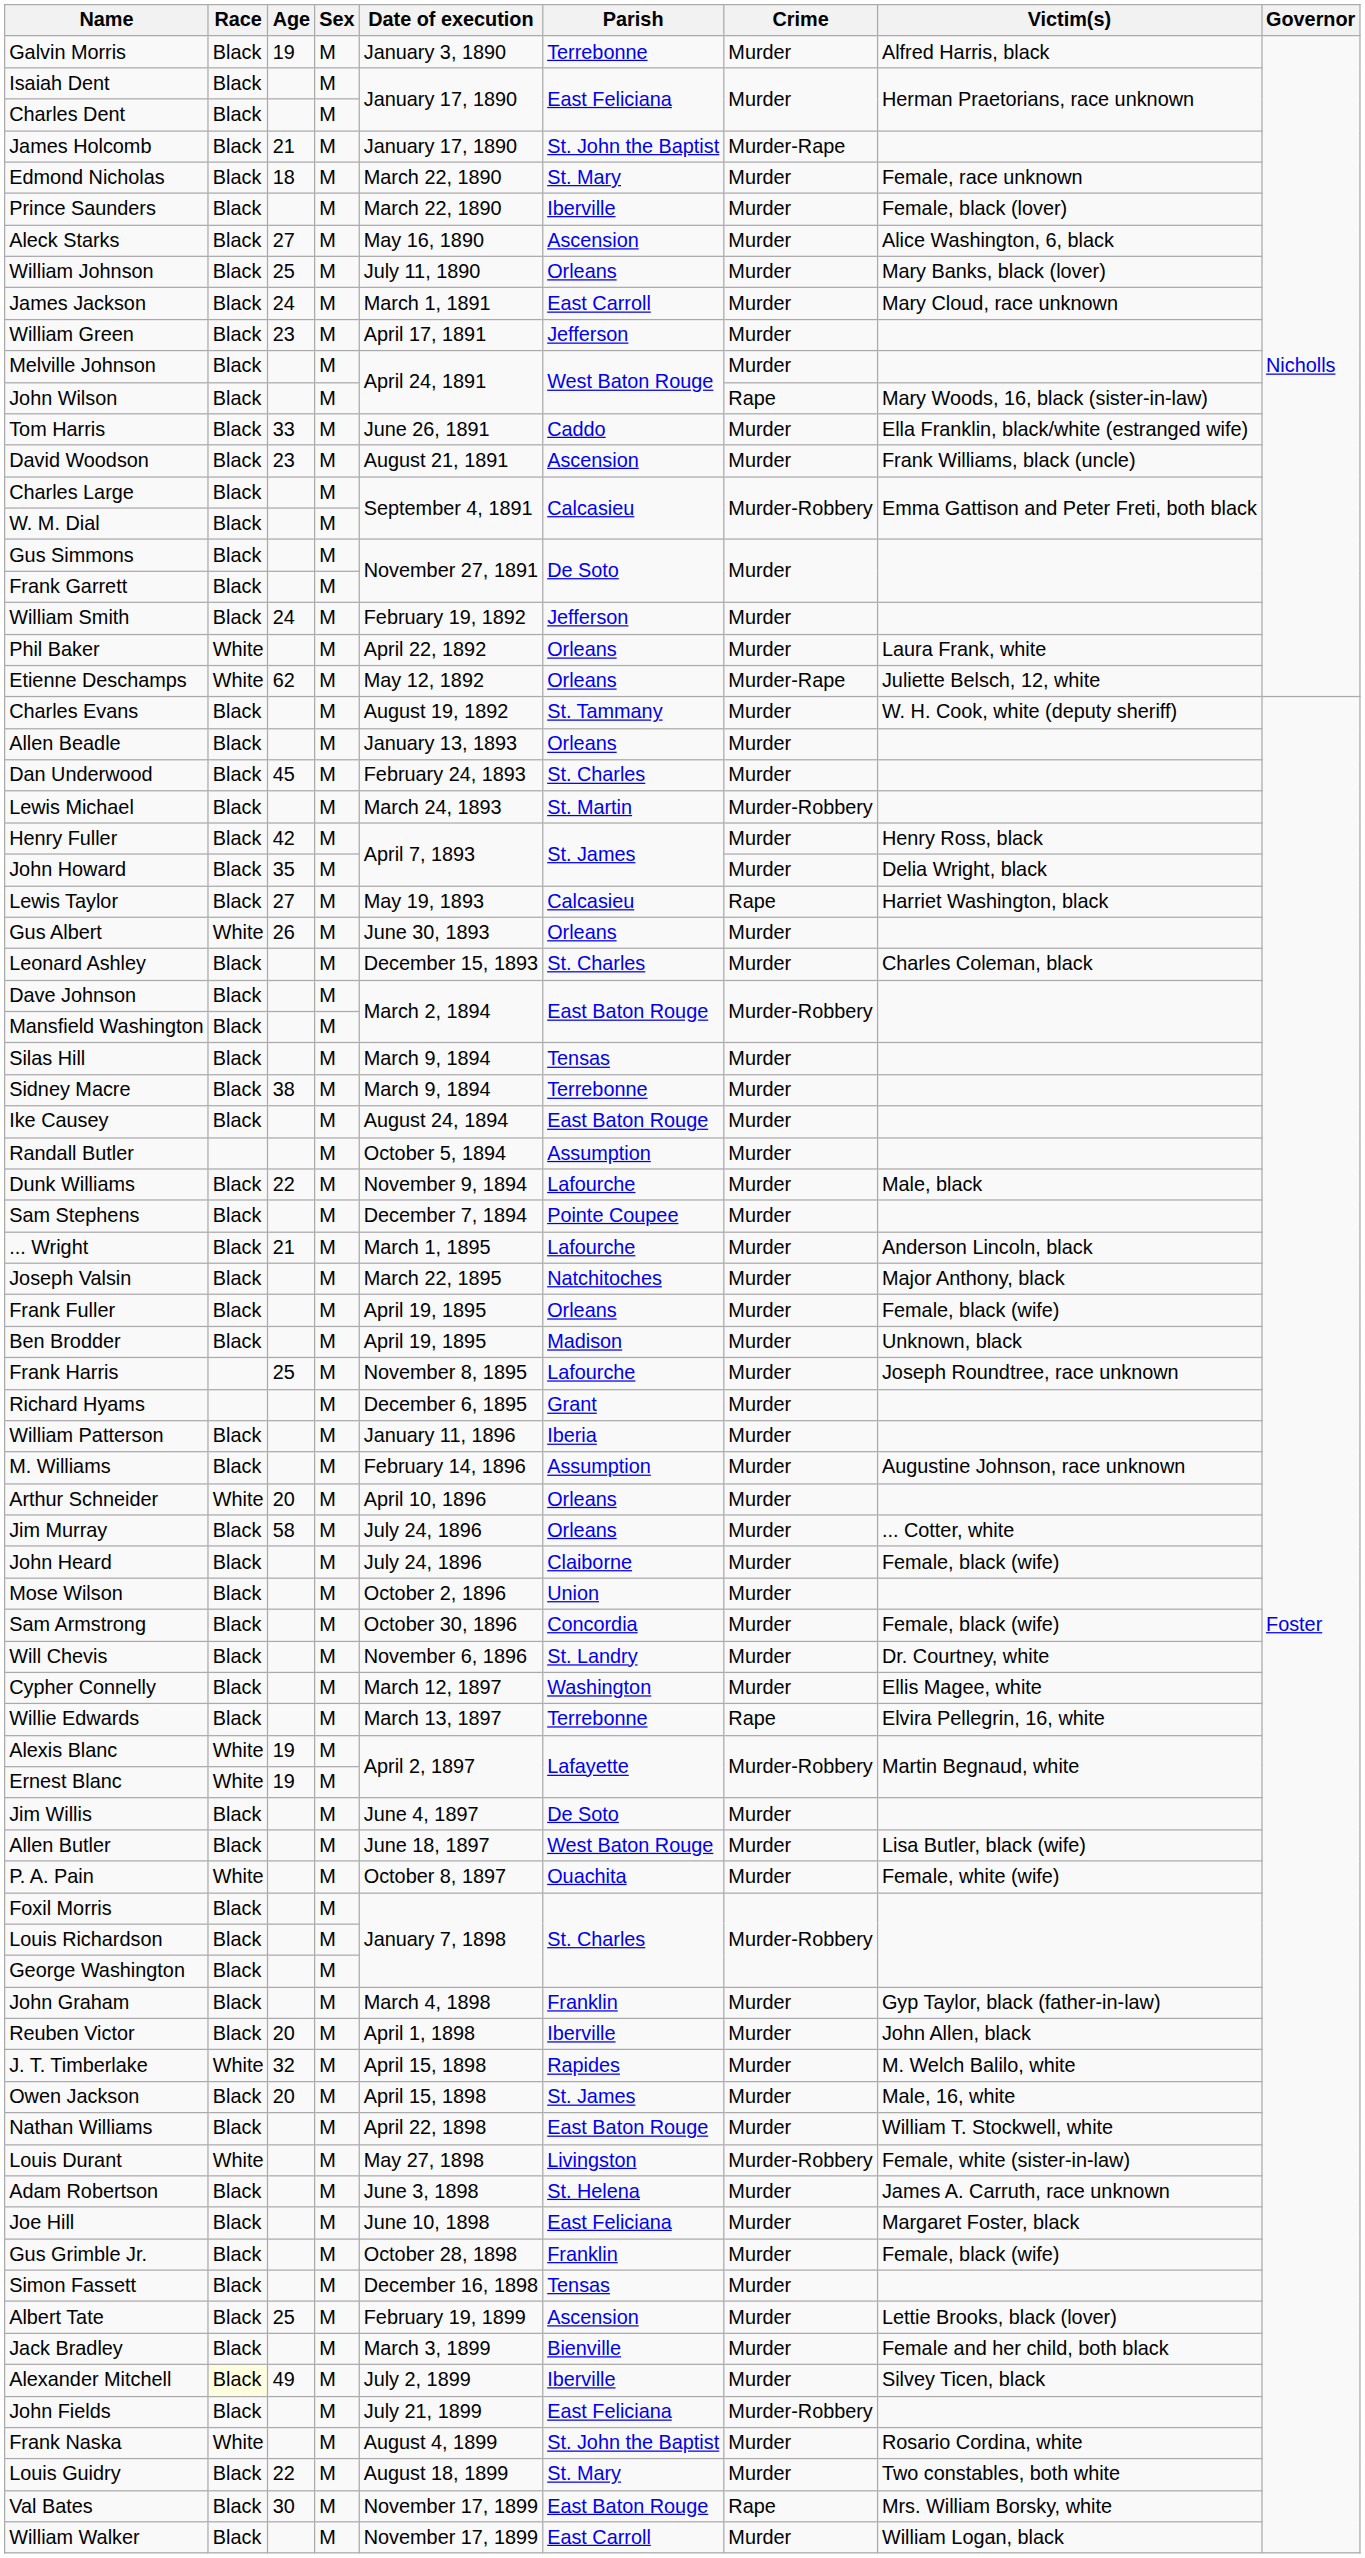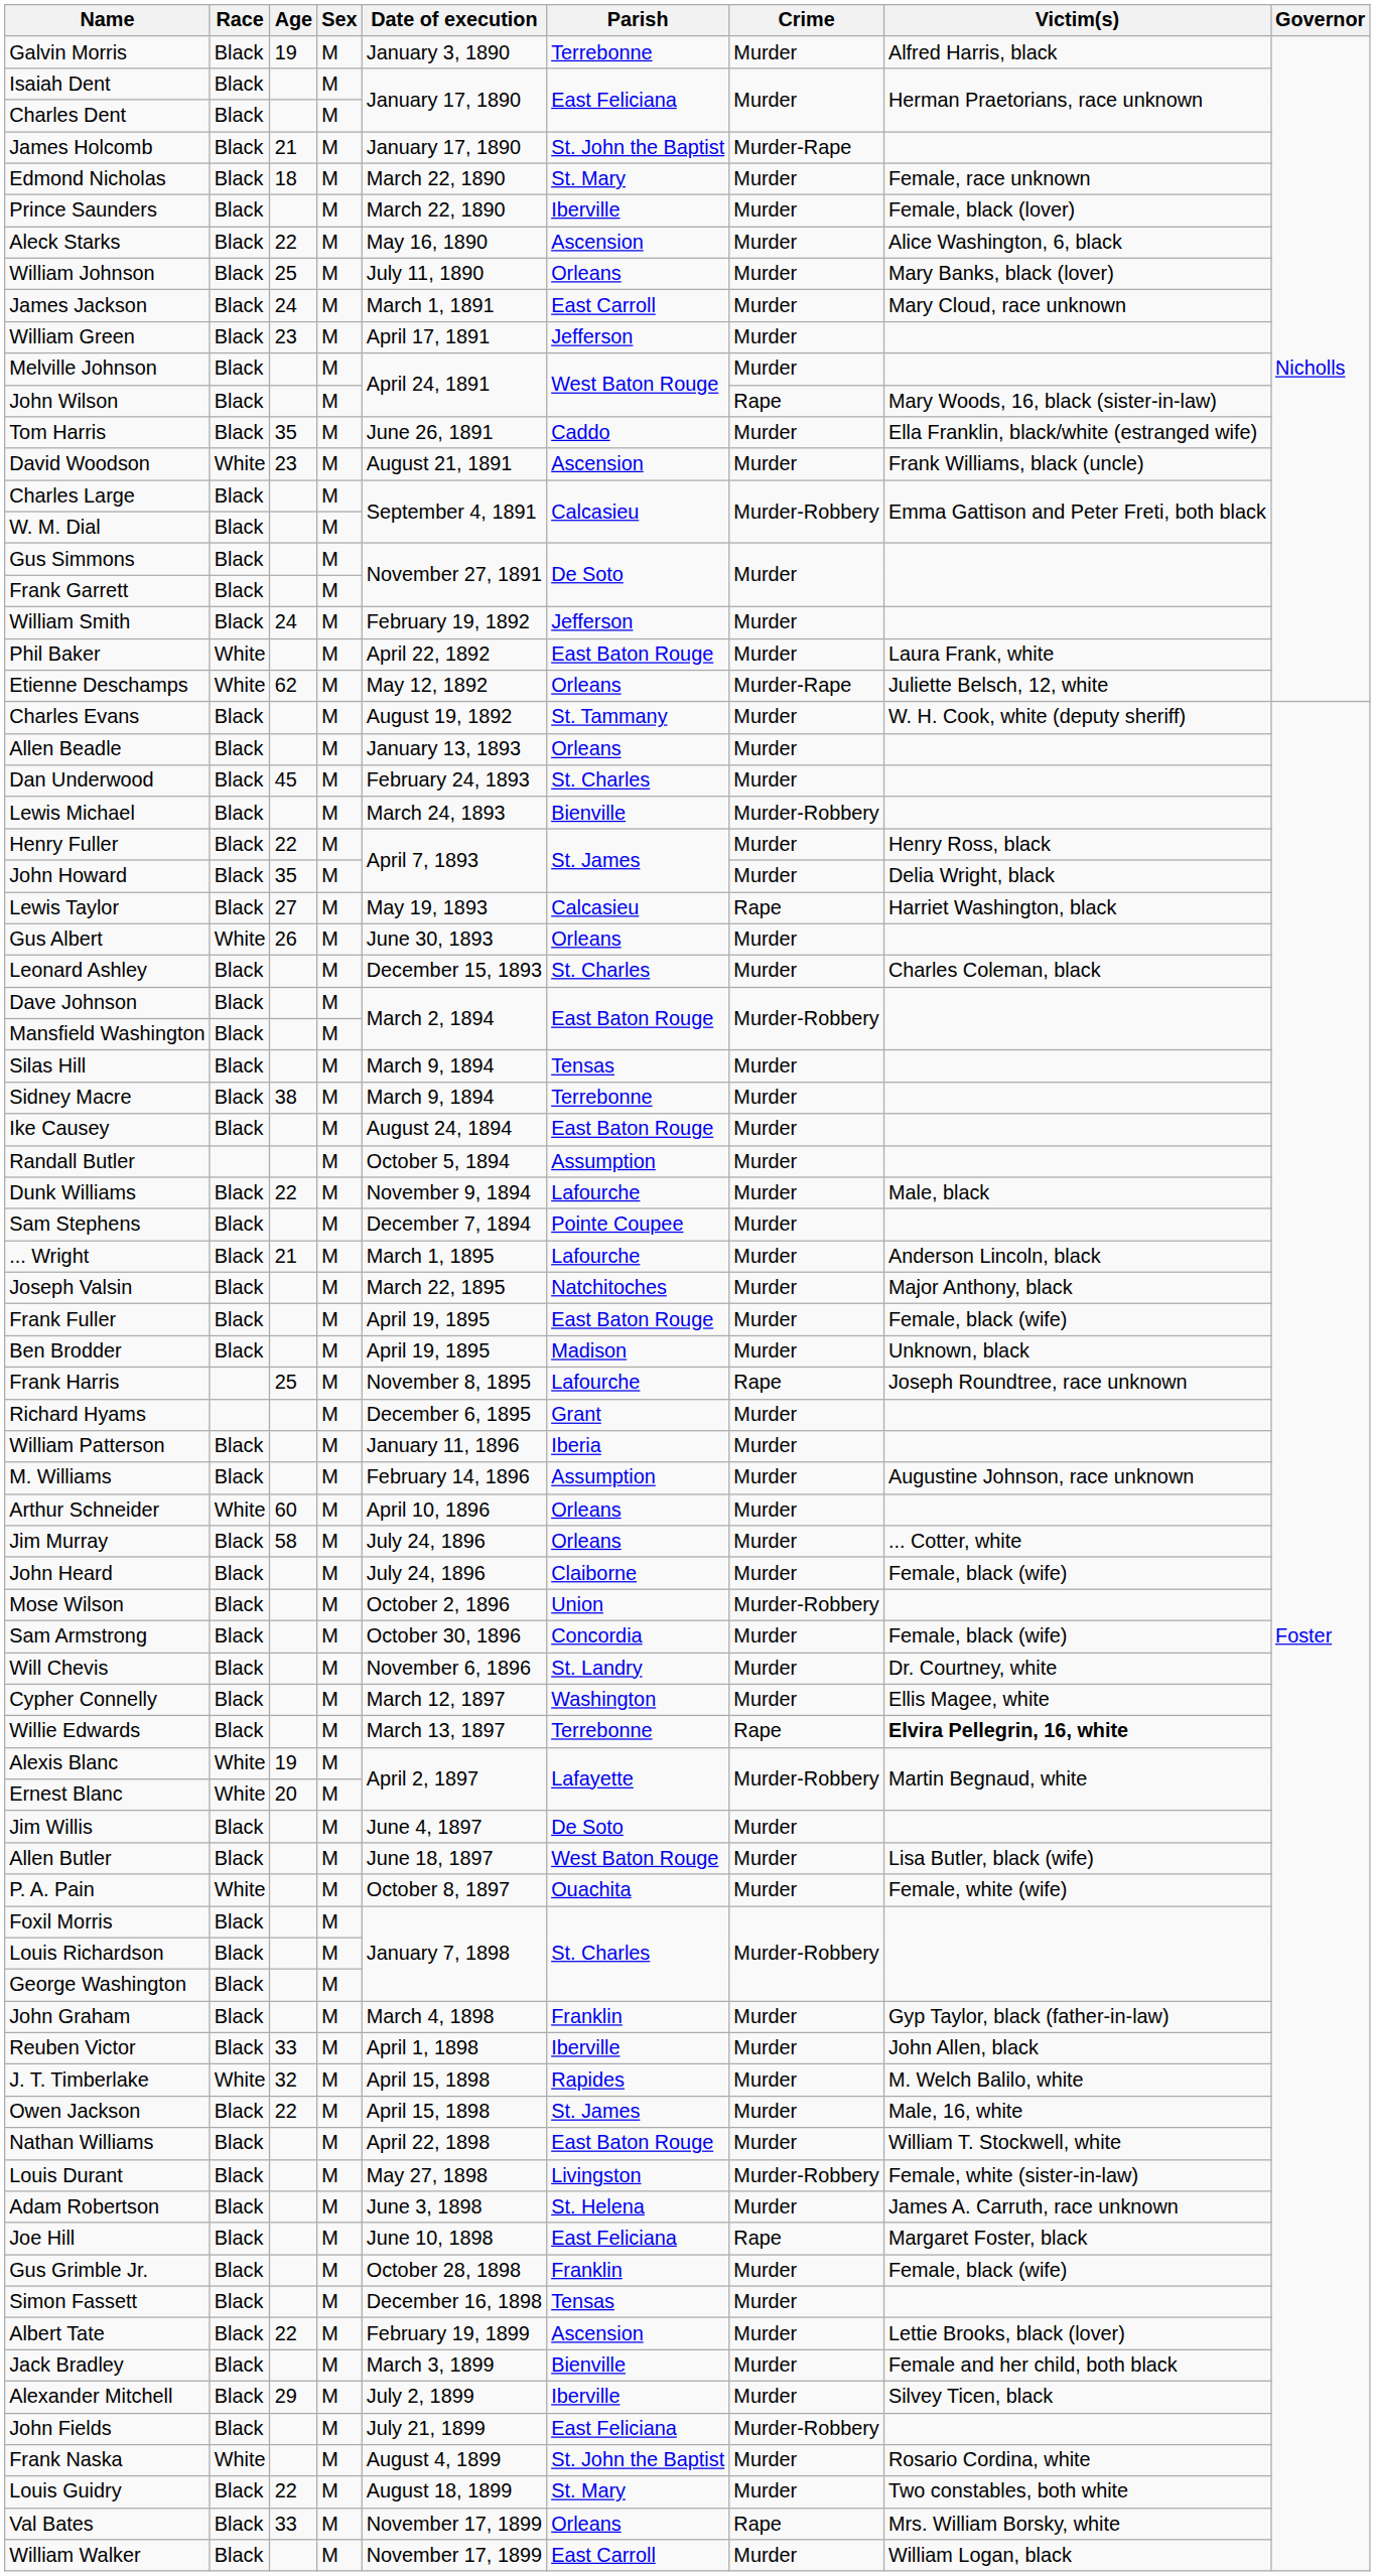Aleck Starks | Age: 27 -> 22
Tom Harris | Age: 33 -> 35
David Woodson | Race: Black -> White
Phil Baker | Parish: Orleans -> East Baton Rouge
Lewis Michael | Parish: St. Martin -> Bienville
Henry Fuller | Age: 42 -> 22
Frank Fuller | Parish: Orleans -> East Baton Rouge
Frank Harris | Crime: Murder -> Rape
Arthur Schneider | Age: 20 -> 60
Mose Wilson | Crime: Murder -> Murder-Robbery
Willie Edwards | Victim(s): normal -> bold
Ernest Blanc | Age: 19 -> 20
Reuben Victor | Age: 20 -> 33
Owen Jackson | Age: 20 -> 22
Louis Durant | Race: White -> Black
Joe Hill | Crime: Murder -> Rape
Albert Tate | Age: 25 -> 22
Alexander Mitchell | Race: lightyellow background -> no background
Alexander Mitchell | Age: 49 -> 29
Val Bates | Age: 30 -> 33
Val Bates | Parish: East Baton Rouge -> Orleans
